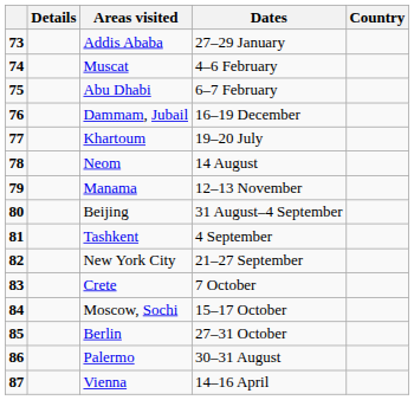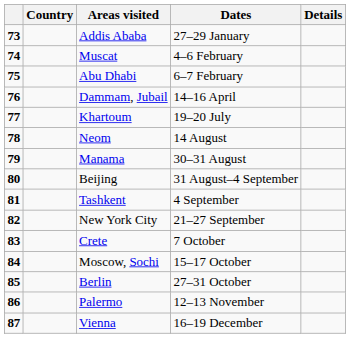columns swapped: Country <-> Details
Dammam, Jubail | Dates: 16–19 December -> 14–16 April
Manama | Dates: 12–13 November -> 30–31 August
Palermo | Dates: 30–31 August -> 12–13 November
Vienna | Dates: 14–16 April -> 16–19 December
